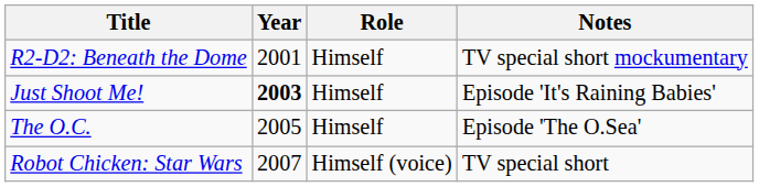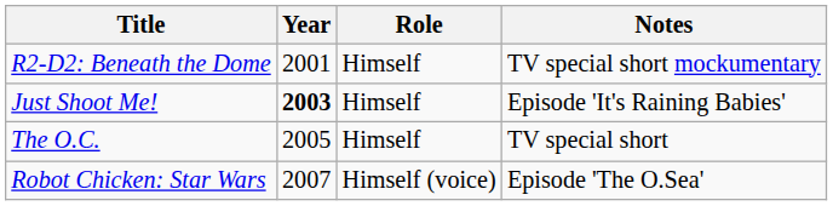The O.C. | Notes: Episode 'The O.Sea' -> TV special short
Robot Chicken: Star Wars | Notes: TV special short -> Episode 'The O.Sea'
